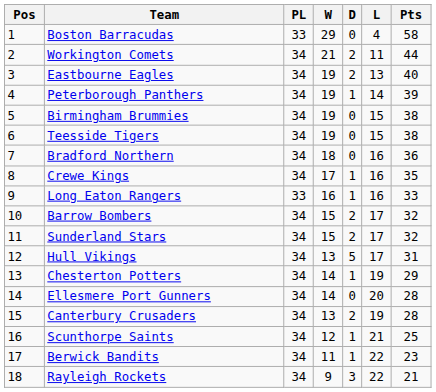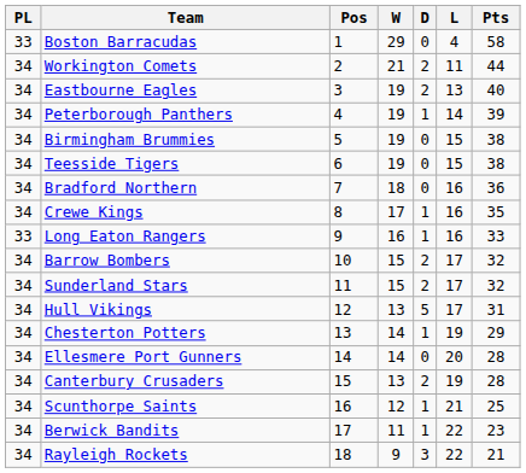columns swapped: Pos <-> PL
